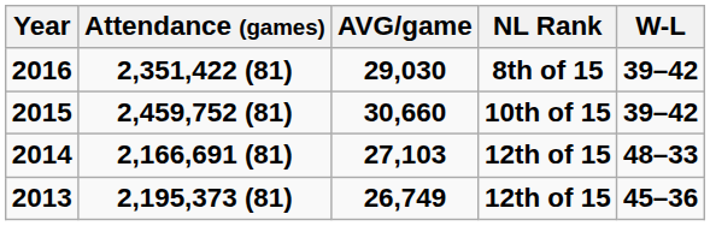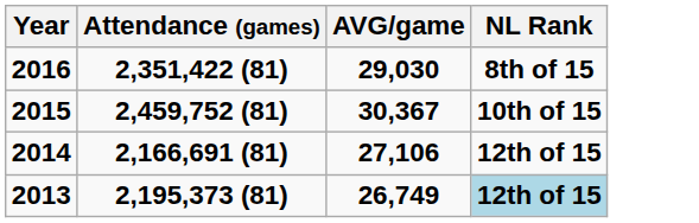- column: W-L | 39–42 | 39–42 | 48–33 | 45–36
2015 | AVG/game: 30,660 -> 30,367
2014 | AVG/game: 27,103 -> 27,106
2013 | NL Rank: no background -> lightblue background
